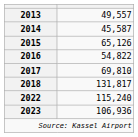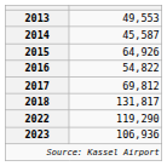2013 | column 2: 49,557 -> 49,553
2015 | column 2: 65,126 -> 64,926
2017 | column 2: 69,810 -> 69,812
2022 | column 2: 115,240 -> 119,290
